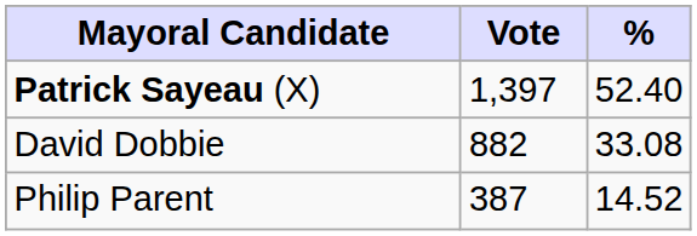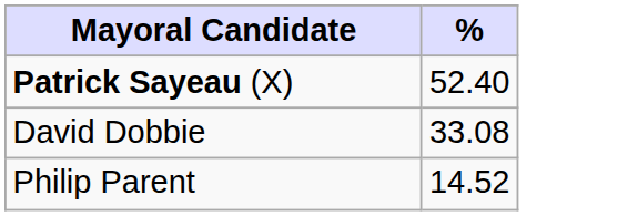- column: Vote | 1,397 | 882 | 387
